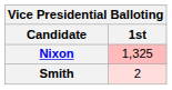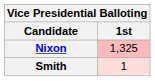Smith | 1st: 2 -> 1
